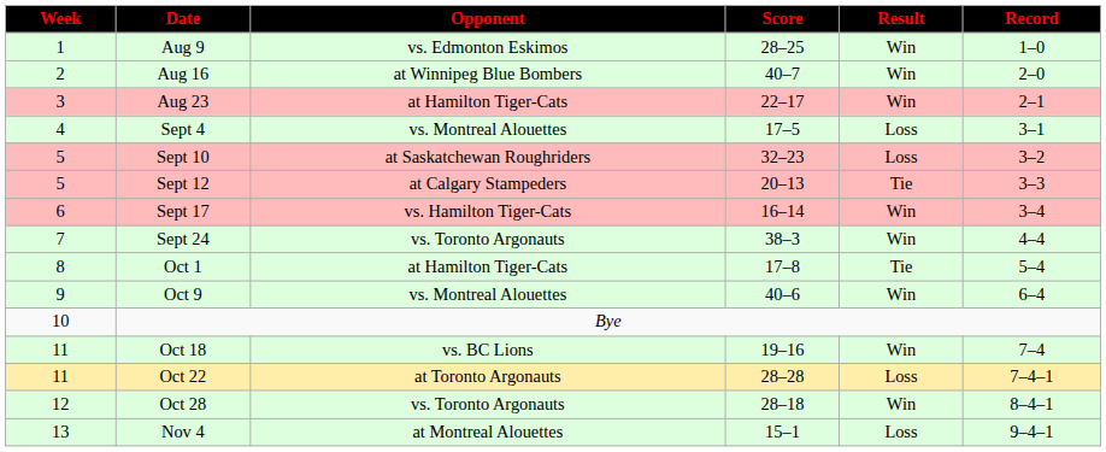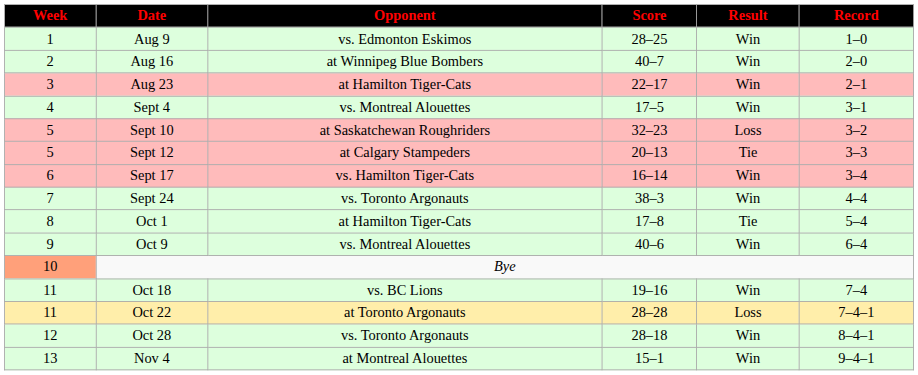Sept 4 | Result: Loss -> Win
Bye | Week: no background -> lightsalmon background
Nov 4 | Result: Loss -> Win
